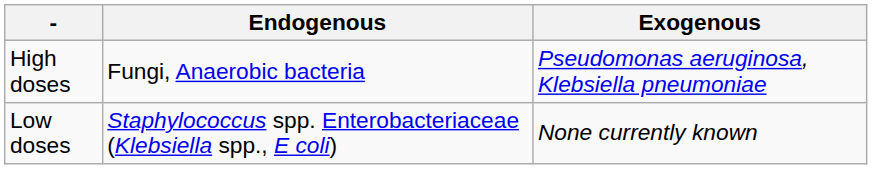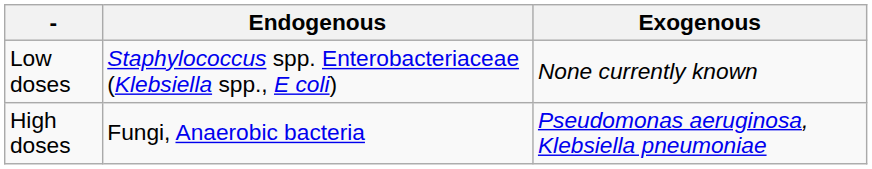rows swapped: Low doses <-> High doses
